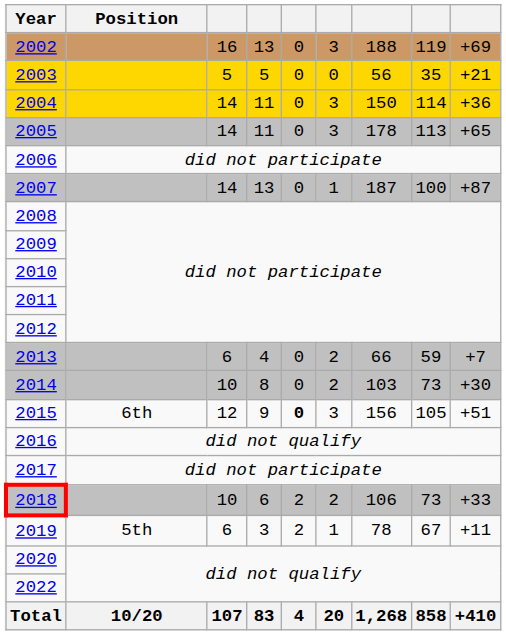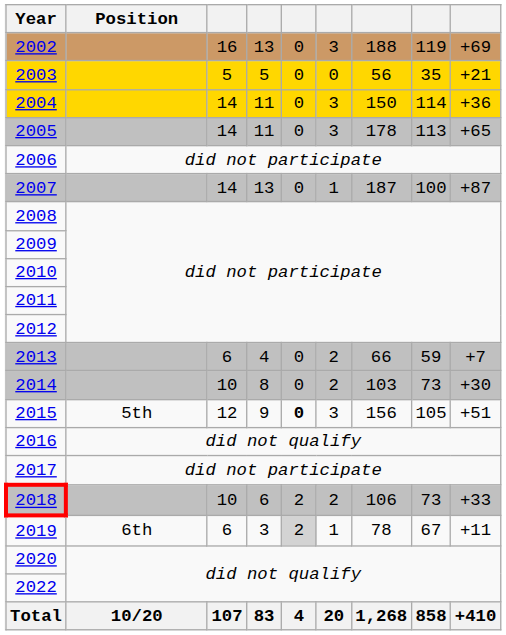2015 | Position: 6th -> 5th
2019 | Position: 5th -> 6th
2019 | column 5: no background -> lightgrey background
